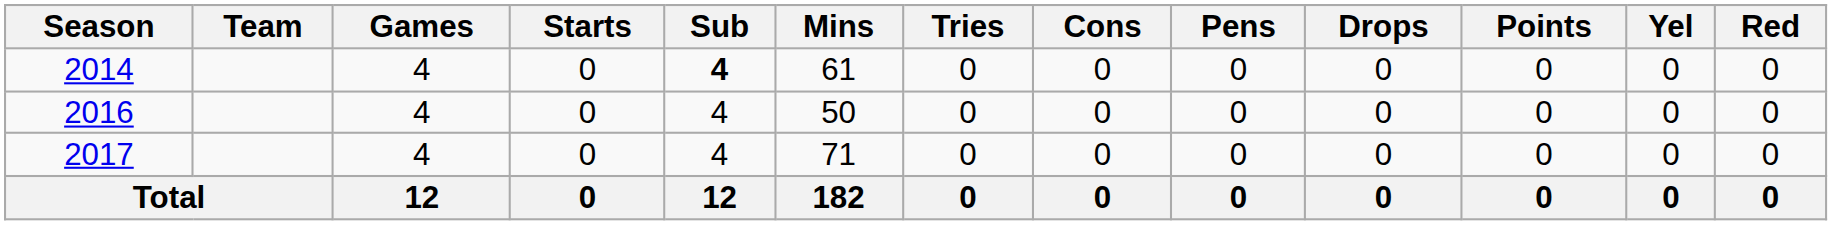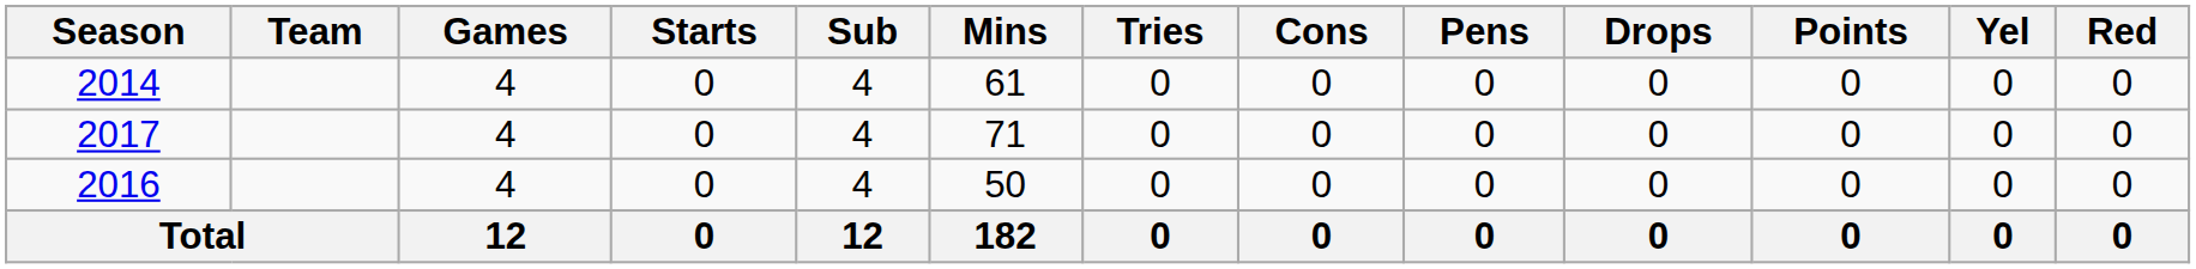2014 | Sub: bold -> normal
rows swapped: 2016 <-> 2017
